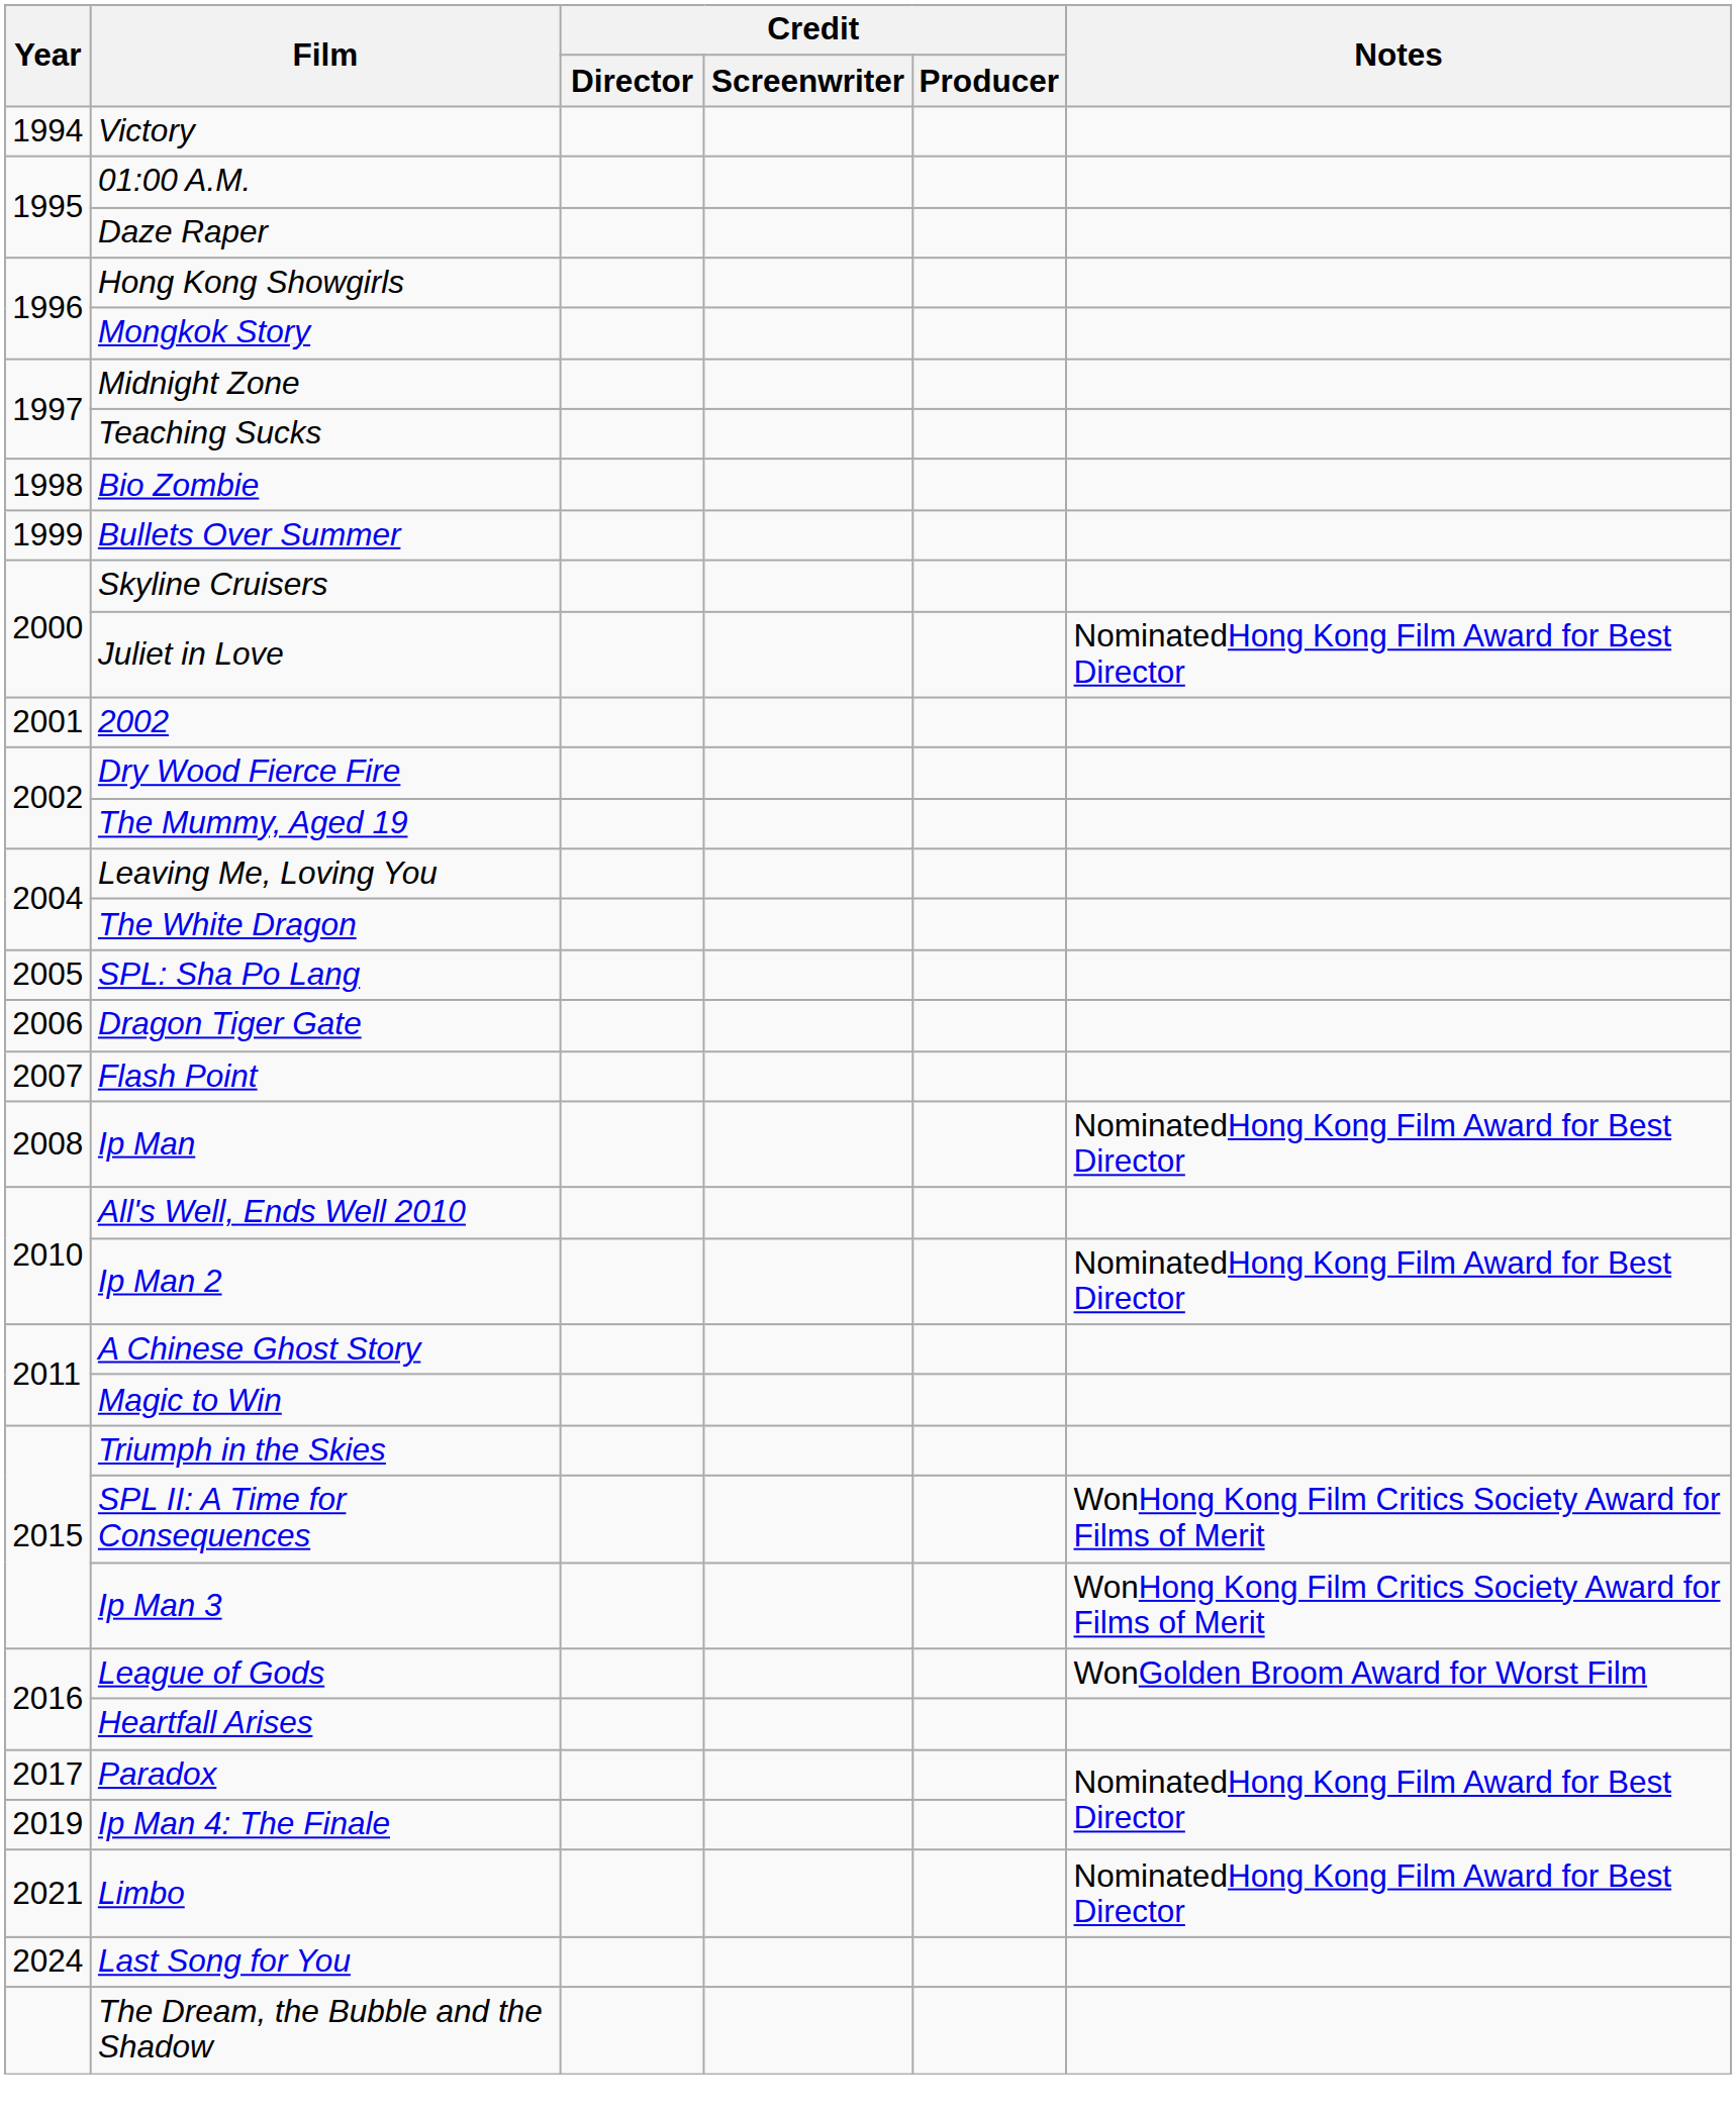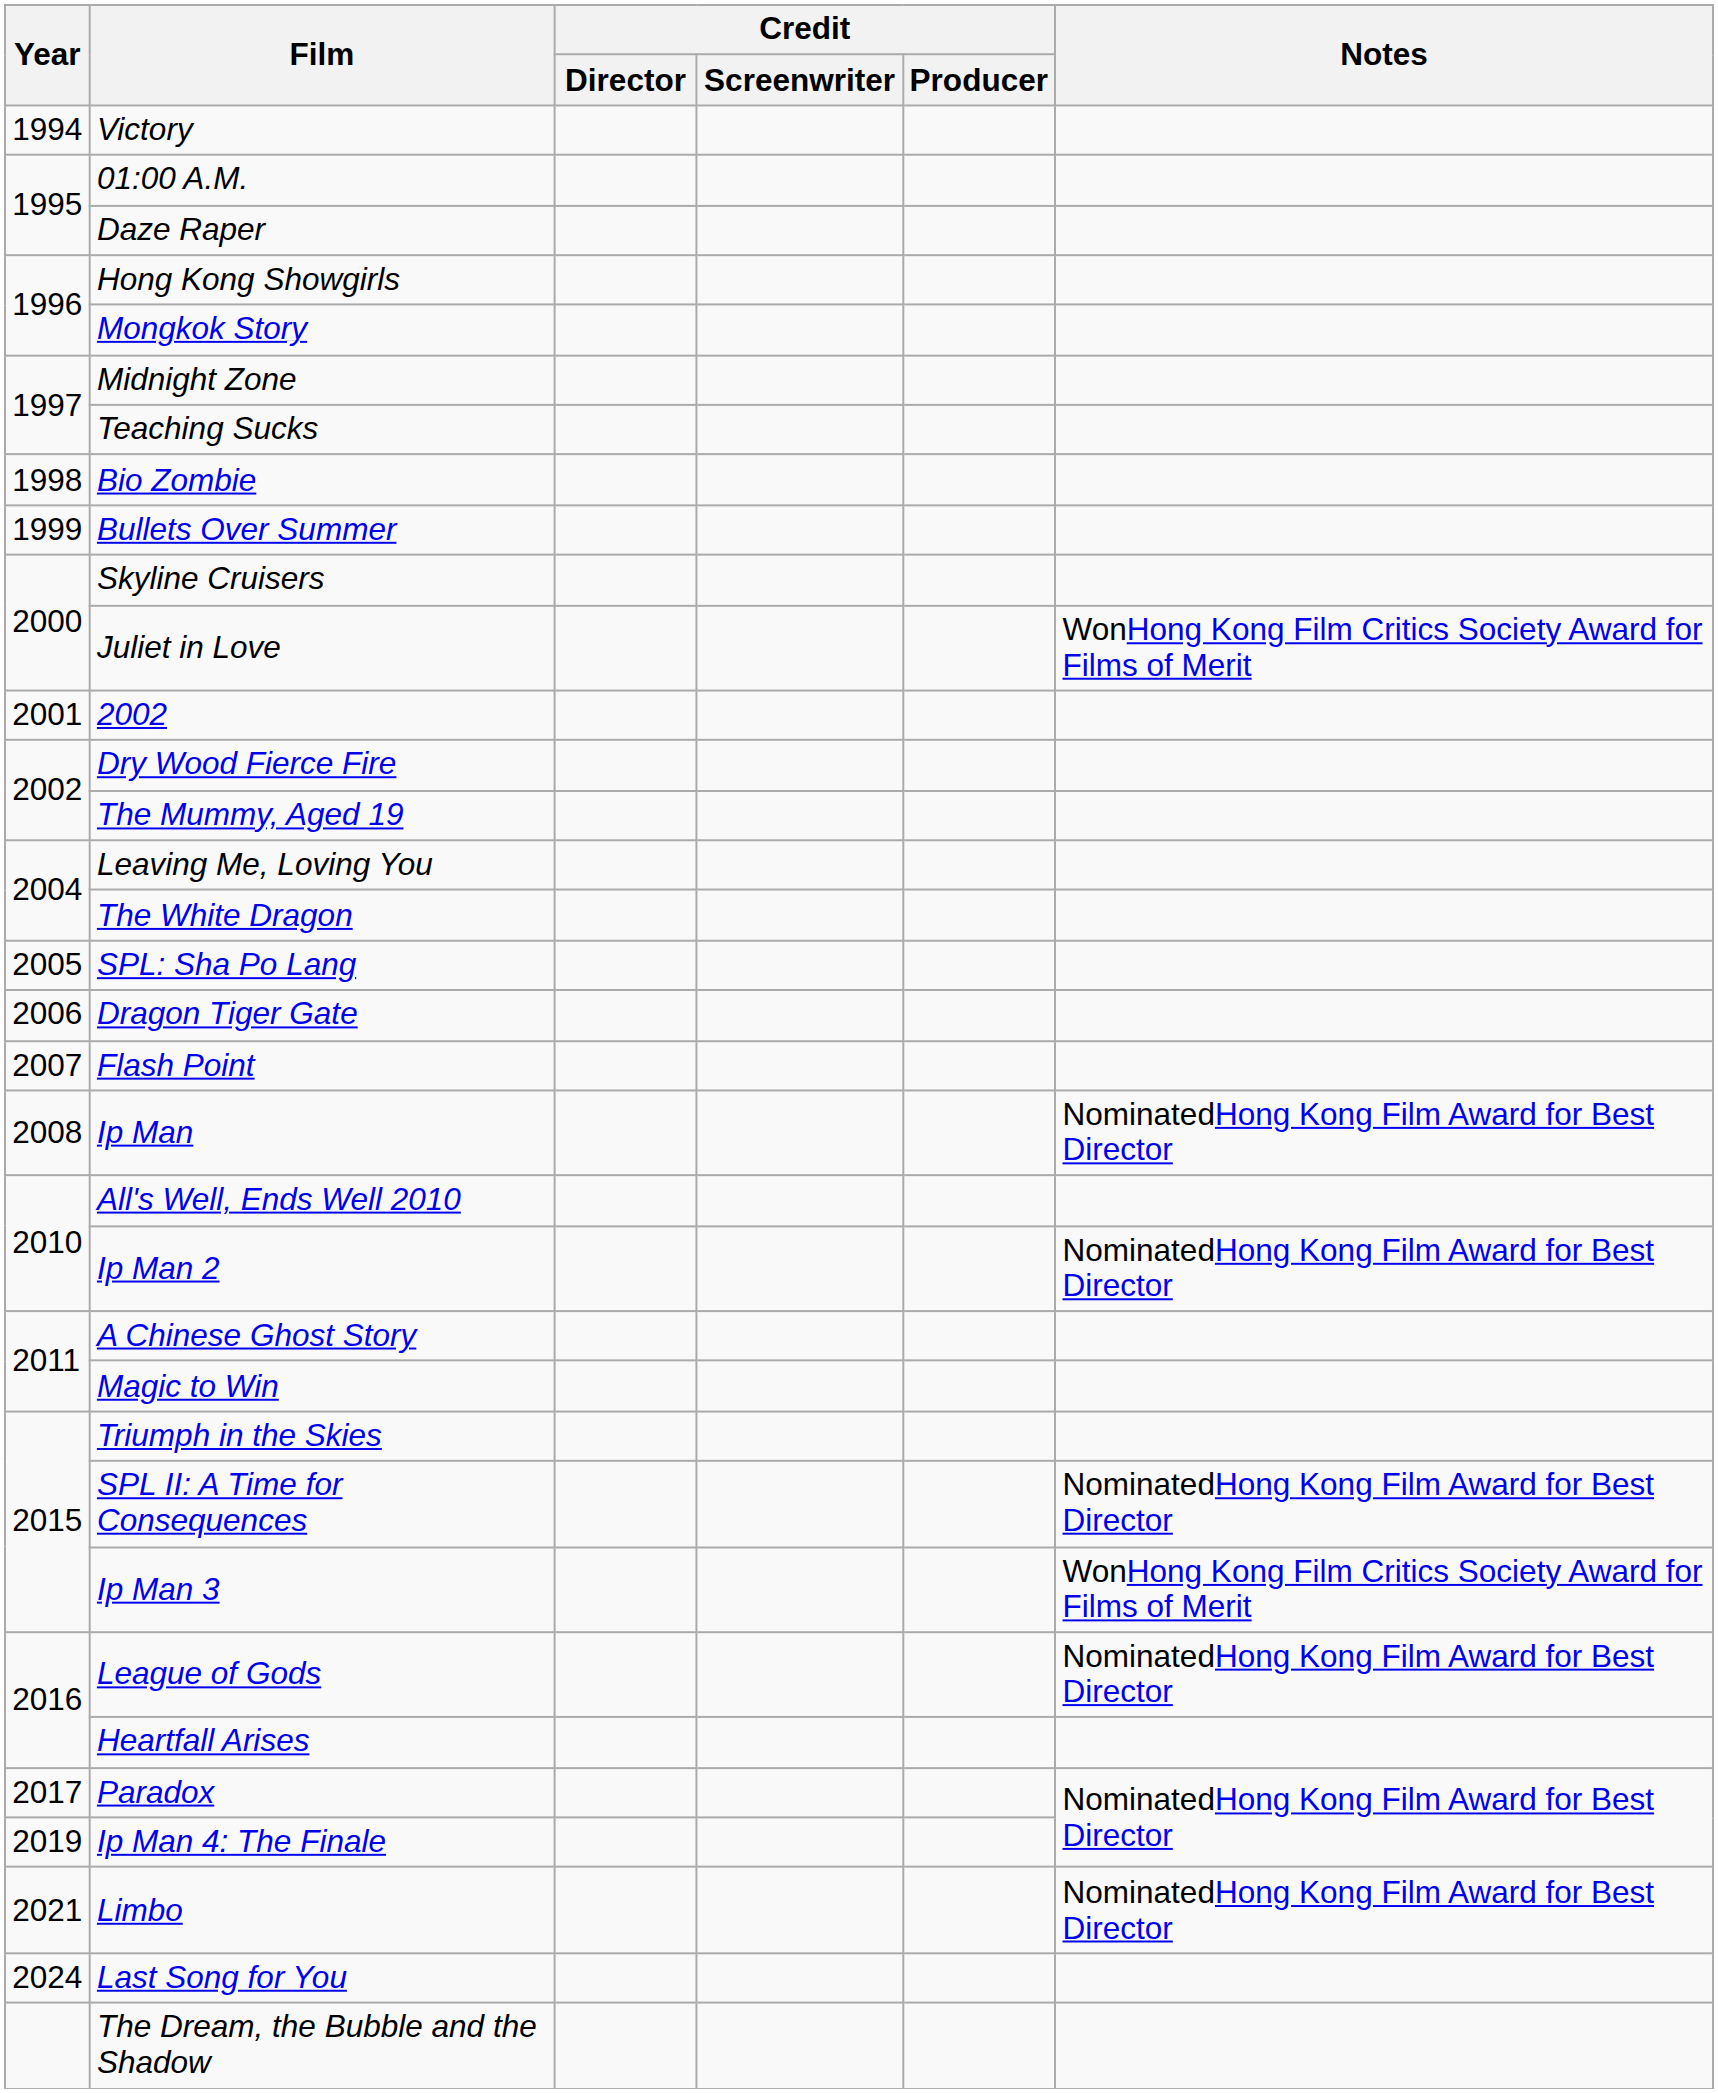Juliet in Love | Notes: NominatedHong Kong Film Award for Best Director -> WonHong Kong Film Critics Society Award for Films of Merit
SPL II: A Time for Consequences | Notes: WonHong Kong Film Critics Society Award for Films of Merit -> NominatedHong Kong Film Award for Best Director
League of Gods | Notes: WonGolden Broom Award for Worst Film -> NominatedHong Kong Film Award for Best Director
